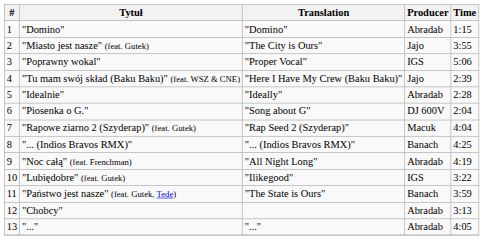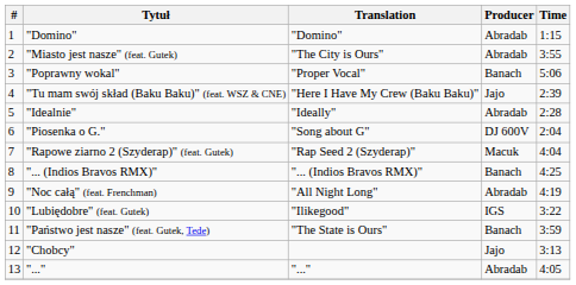"Miasto jest nasze" (feat. Gutek) | Producer: Jajo -> Abradab
"Poprawny wokal" | Producer: IGS -> Banach
"Chobcy" | Producer: Abradab -> Jajo
